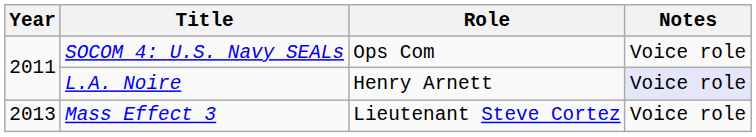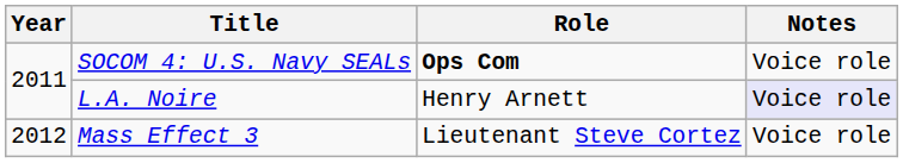SOCOM 4: U.S. Navy SEALs | Role: normal -> bold
Mass Effect 3 | Year: 2013 -> 2012
